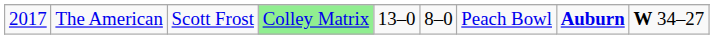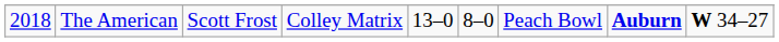The American | column 1: 2017 -> 2018
The American | column 4: lightgreen background -> no background
